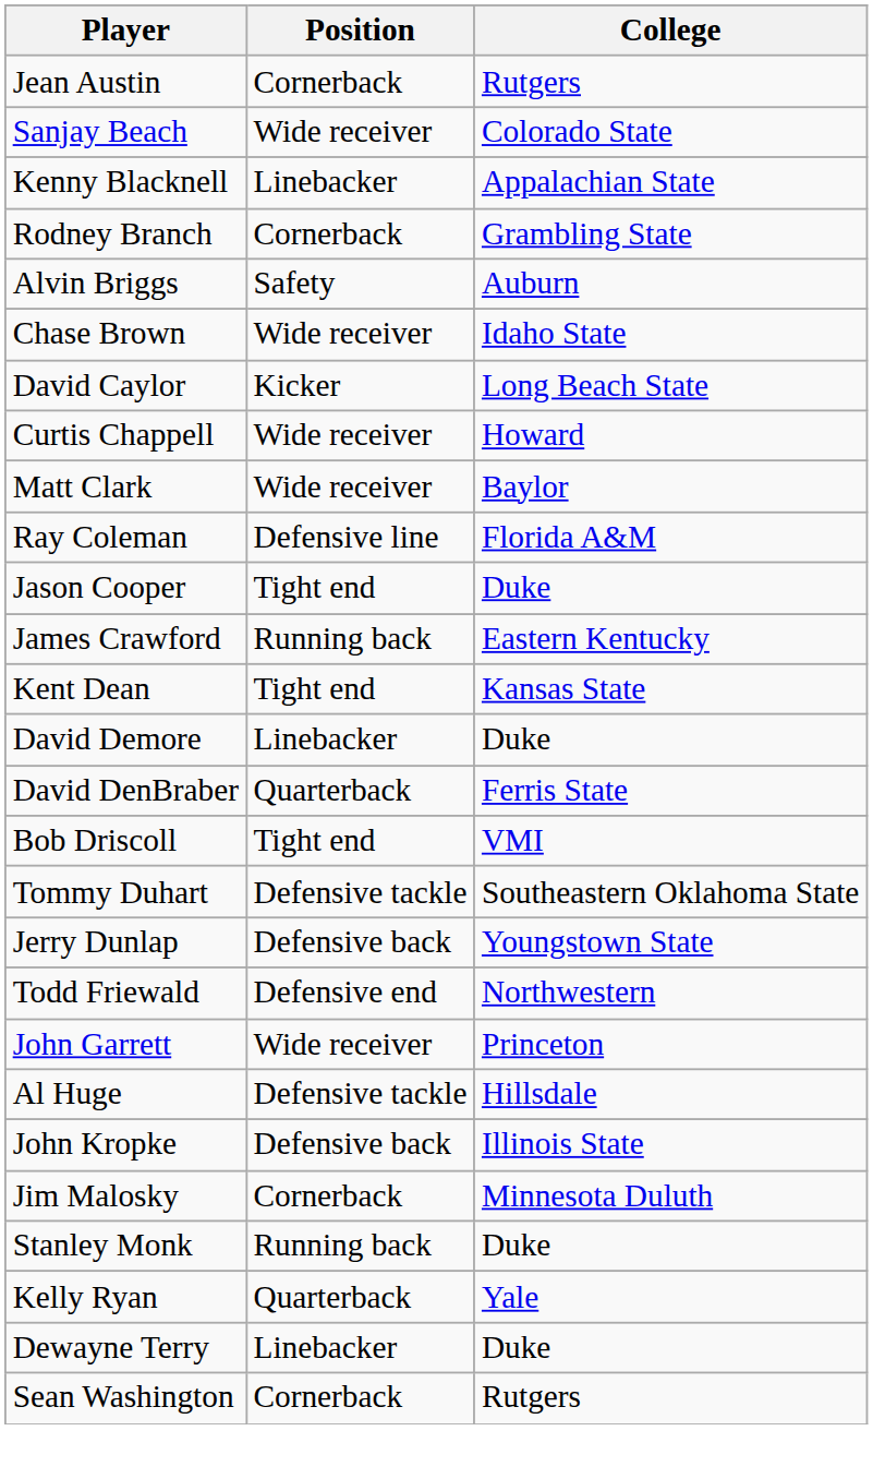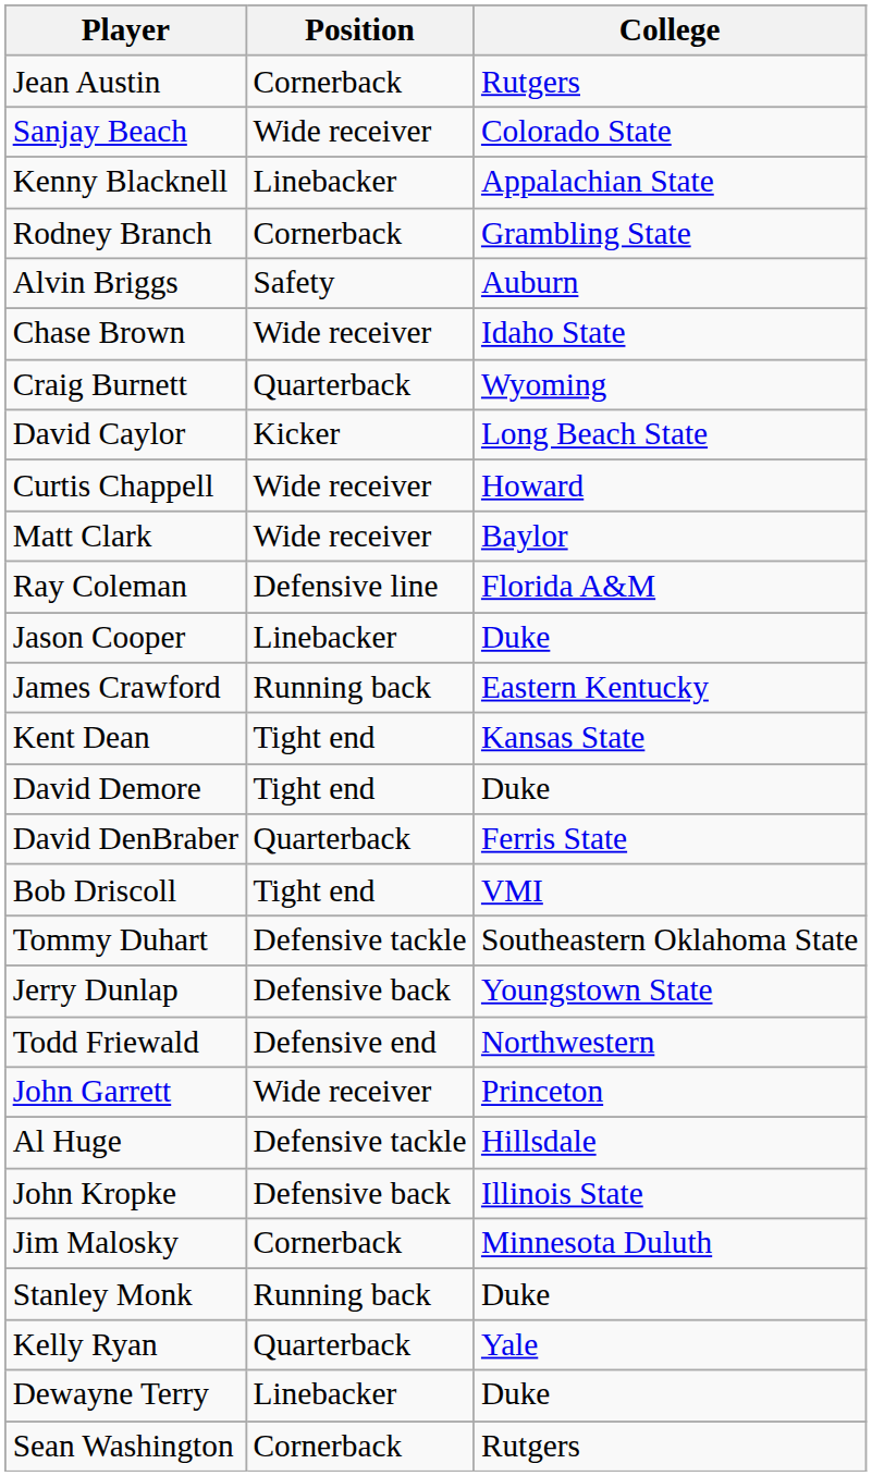+ row: Craig Burnett | Quarterback | Wyoming
Jason Cooper | Position: Tight end -> Linebacker
David Demore | Position: Linebacker -> Tight end
